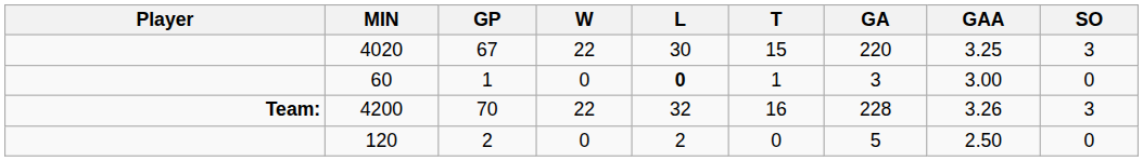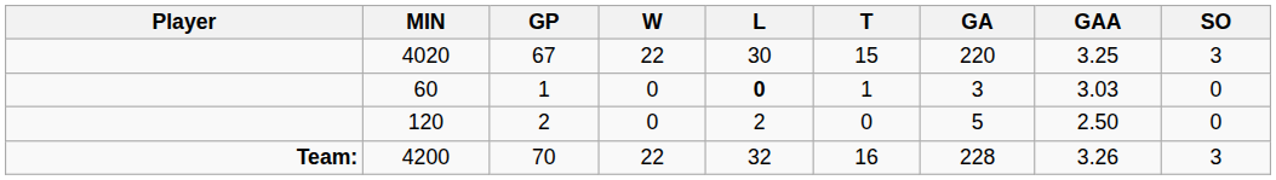60 | GAA: 3.00 -> 3.03
rows swapped: 120 <-> 4200
